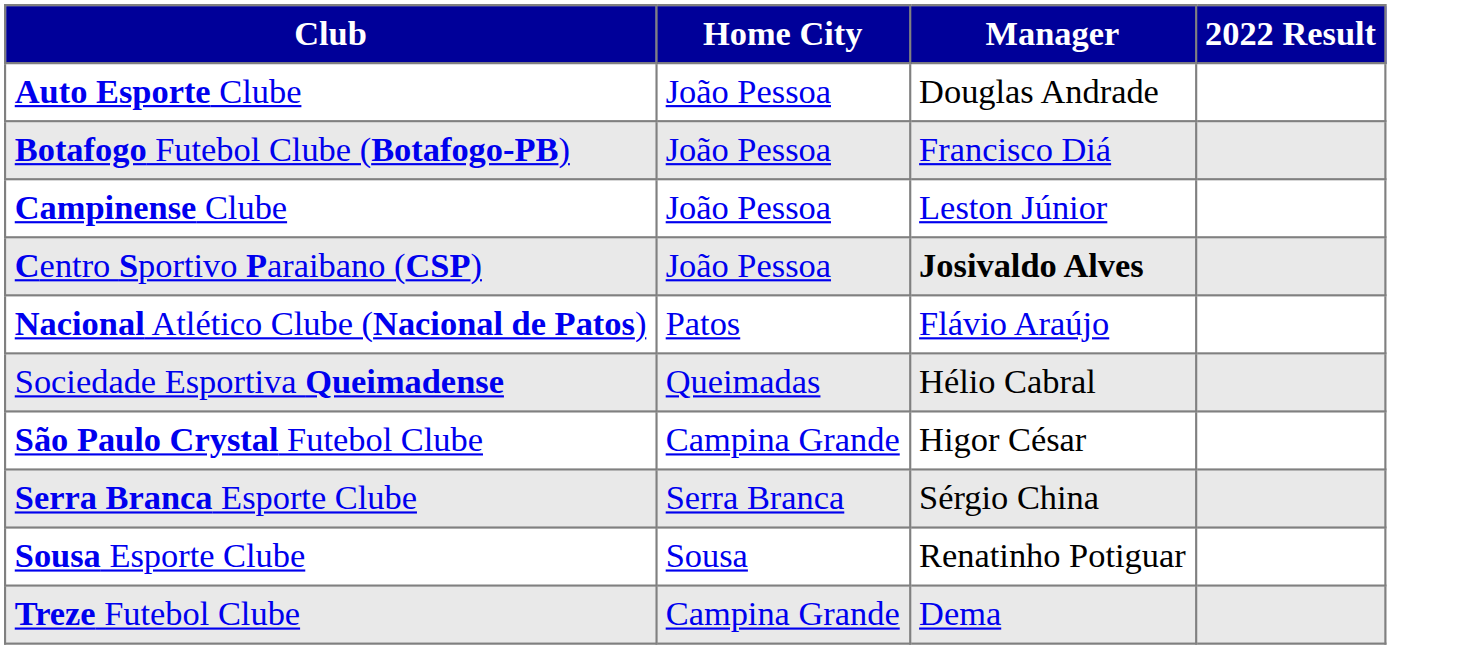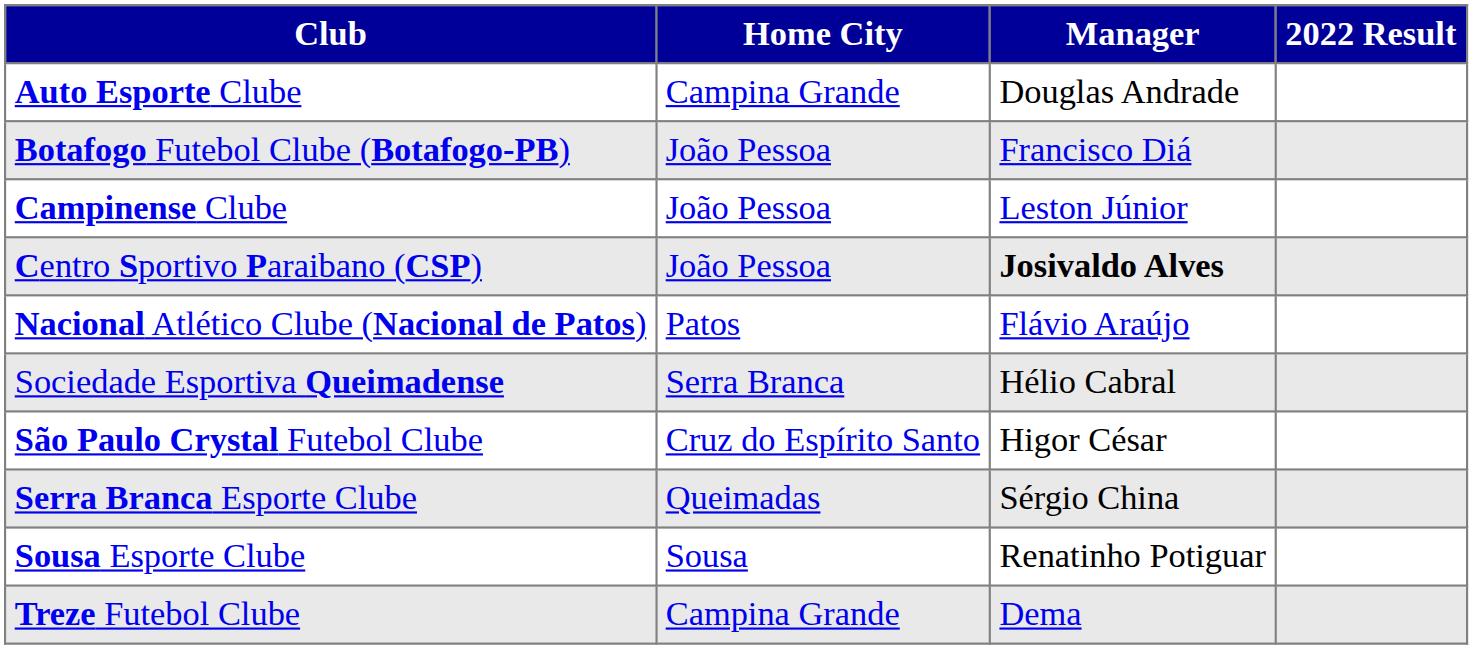Auto Esporte Clube | Home City: João Pessoa -> Campina Grande
Sociedade Esportiva Queimadense | Home City: Queimadas -> Serra Branca
São Paulo Crystal Futebol Clube | Home City: Campina Grande -> Cruz do Espírito Santo
Serra Branca Esporte Clube | Home City: Serra Branca -> Queimadas
